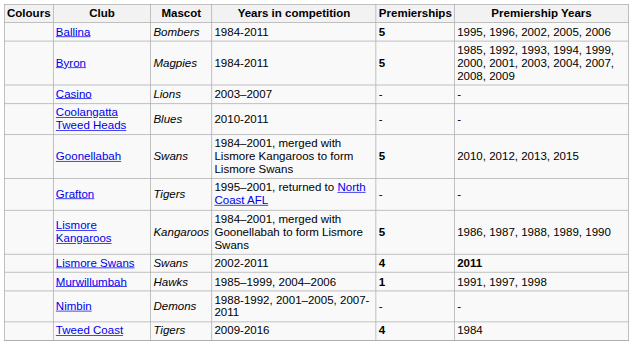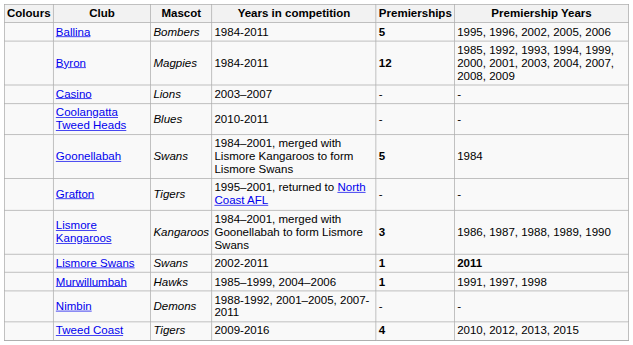Byron | Premierships: 5 -> 12
Goonellabah | Premiership Years: 2010, 2012, 2013, 2015 -> 1984
Lismore Kangaroos | Premierships: 5 -> 3
Lismore Swans | Premierships: 4 -> 1
Tweed Coast | Premiership Years: 1984 -> 2010, 2012, 2013, 2015
